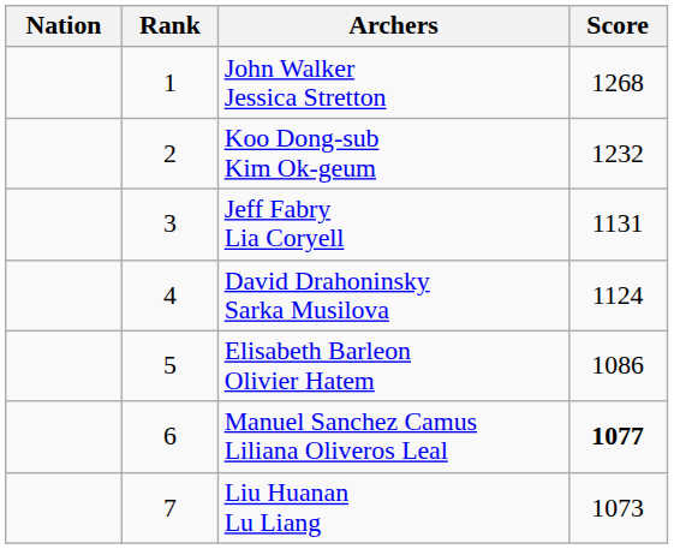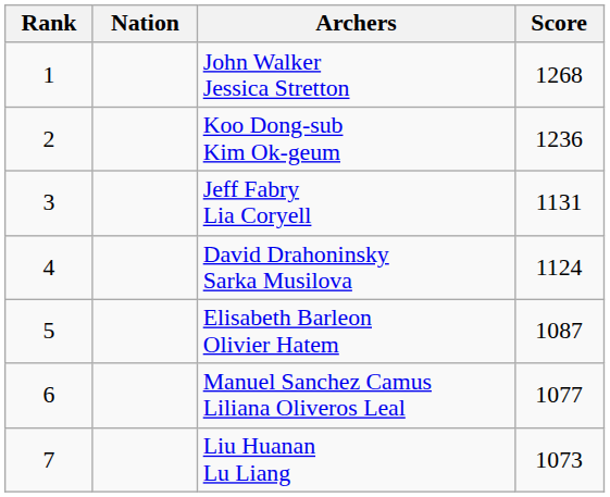columns swapped: Rank <-> Nation
Koo Dong-sub Kim Ok-geum | Score: 1232 -> 1236
Elisabeth Barleon Olivier Hatem | Score: 1086 -> 1087
Manuel Sanchez Camus Liliana Oliveros Leal | Score: bold -> normal
